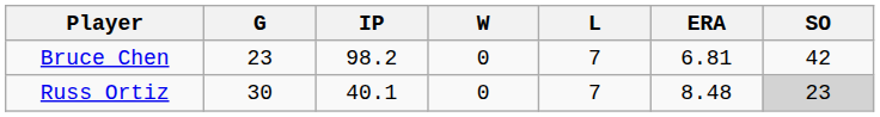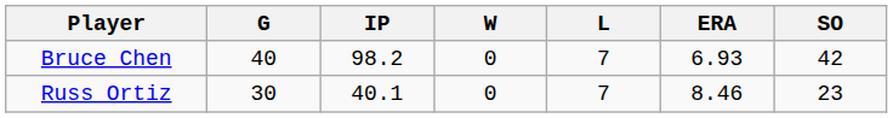Bruce Chen | G: 23 -> 40
Bruce Chen | ERA: 6.81 -> 6.93
Russ Ortiz | ERA: 8.48 -> 8.46
Russ Ortiz | SO: lightgrey background -> no background
